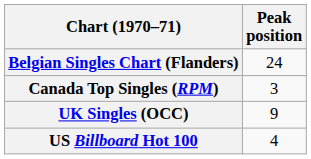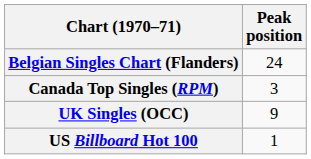US Billboard Hot 100 | Peak position: 4 -> 1
